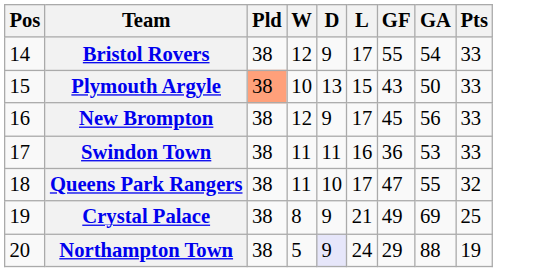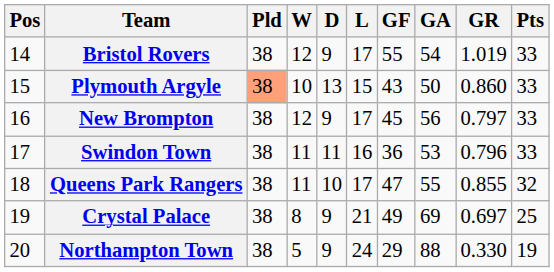+ column: GR | 1.019 | 0.860 | 0.797 | 0.796 | 0.855 | 0.697 | 0.330
Northampton Town | D: lavender background -> no background
